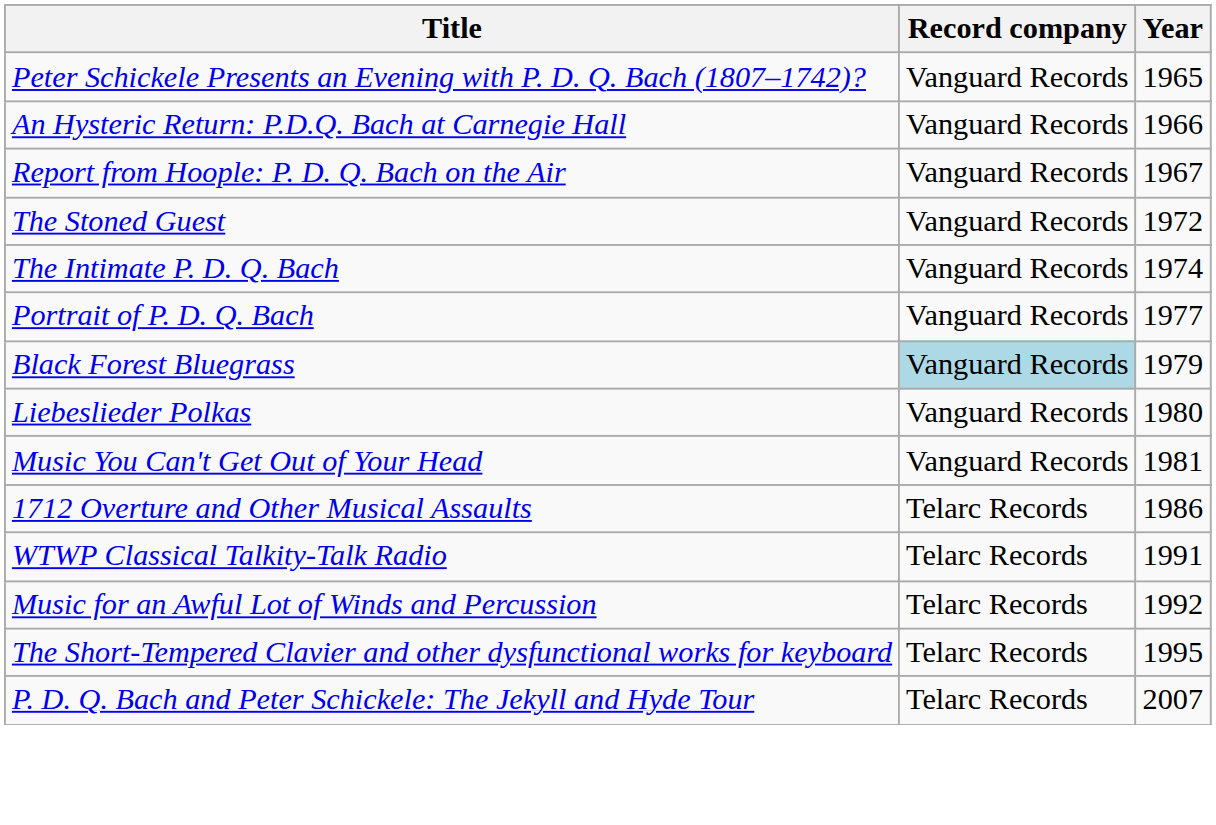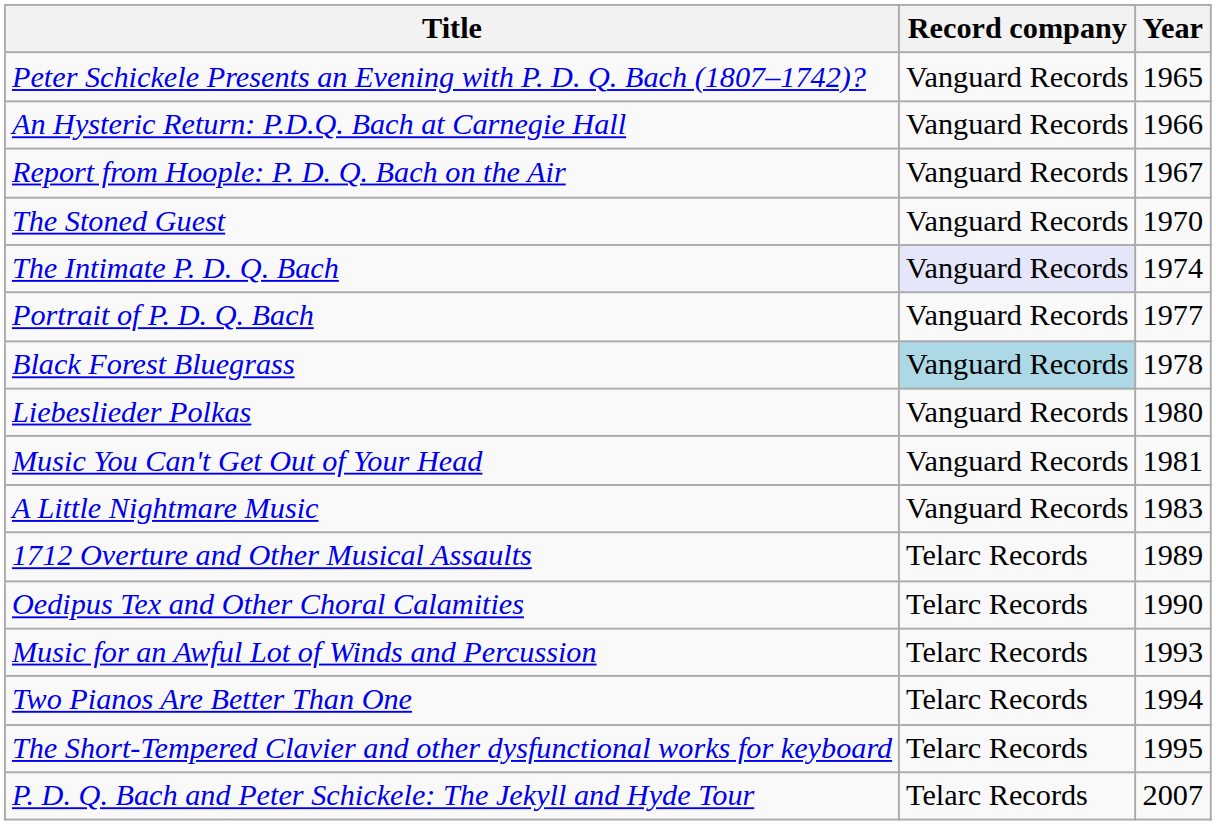The Stoned Guest | Year: 1972 -> 1970
The Intimate P. D. Q. Bach | Record company: no background -> lavender background
Black Forest Bluegrass | Year: 1979 -> 1978
+ row: A Little Nightmare Music | Vanguard Records | 1983
1712 Overture and Other Musical Assaults | Year: 1986 -> 1989
+ row: Oedipus Tex and Other Choral Calamities | Telarc Records | 1990
- row: WTWP Classical Talkity-Talk Radio | Telarc Records | 1991
Music for an Awful Lot of Winds and Percussion | Year: 1992 -> 1993
+ row: Two Pianos Are Better Than One | Telarc Records | 1994
